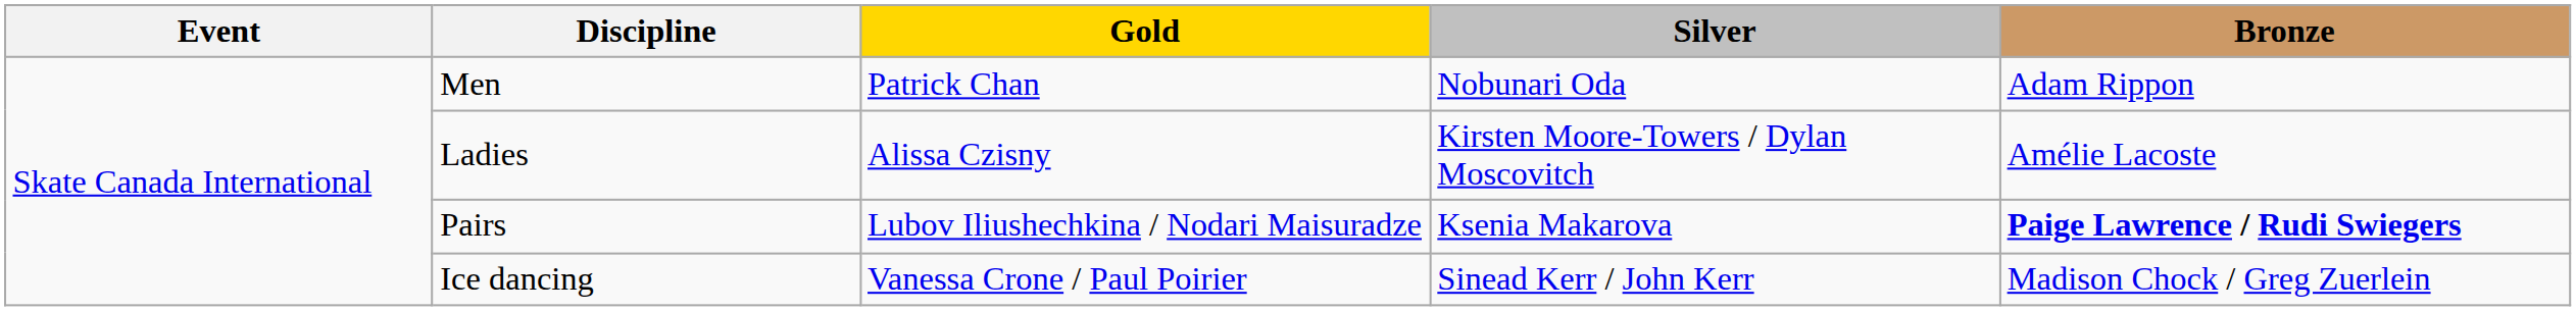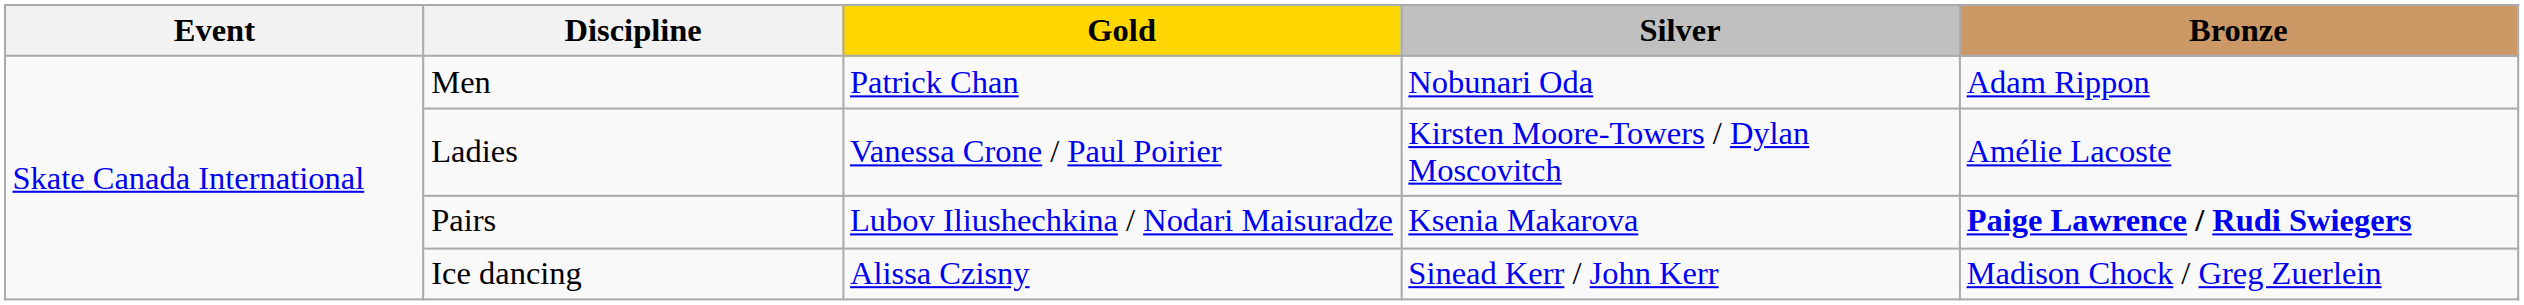Ladies | Gold: Alissa Czisny -> Vanessa Crone / Paul Poirier
Ice dancing | Gold: Vanessa Crone / Paul Poirier -> Alissa Czisny
